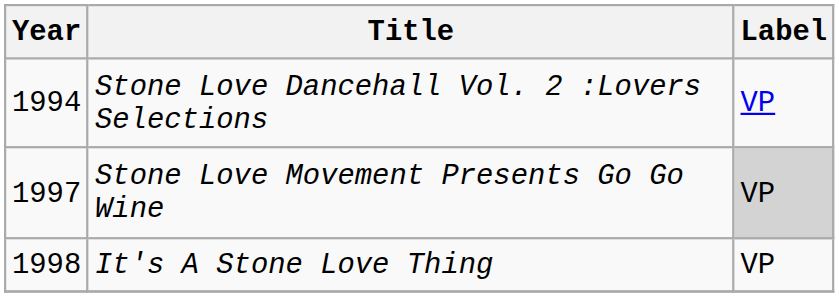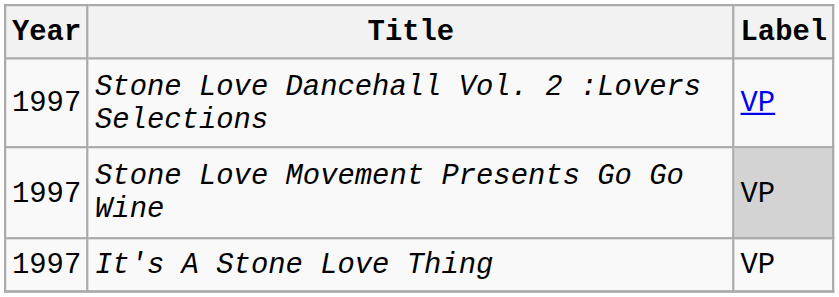Stone Love Dancehall Vol. 2 :Lovers Selections | Year: 1994 -> 1997
It's A Stone Love Thing | Year: 1998 -> 1997
